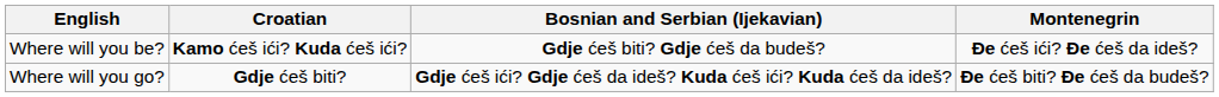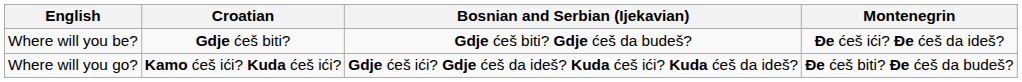Where will you be? | Croatian: Kamo ćeš ići? Kuda ćeš ići? -> Gdje ćeš biti?
Where will you go? | Croatian: Gdje ćeš biti? -> Kamo ćeš ići? Kuda ćeš ići?
